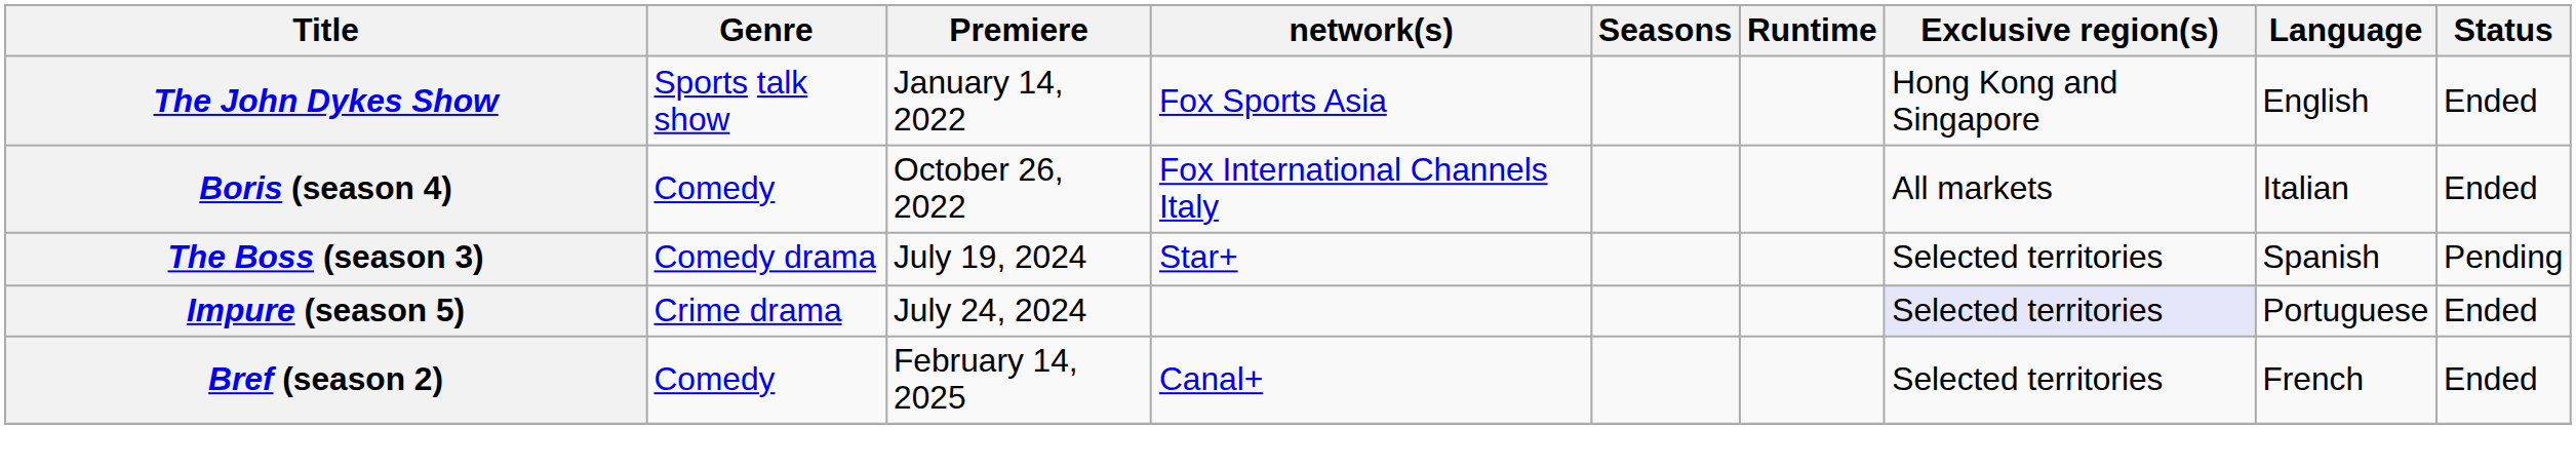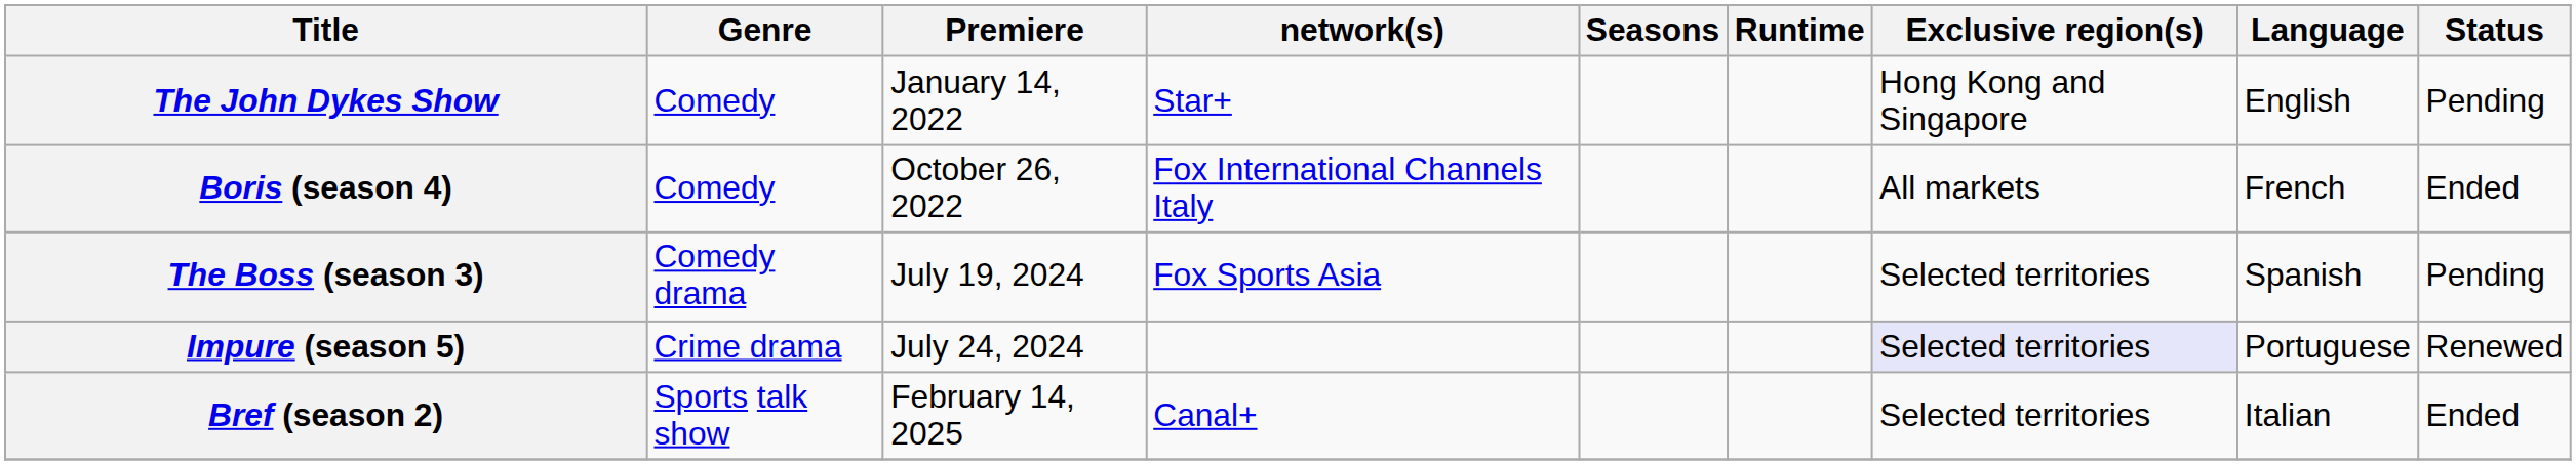The John Dykes Show | Genre: Sports talk show -> Comedy
The John Dykes Show | network(s): Fox Sports Asia -> Star+
The John Dykes Show | Status: Ended -> Pending
Boris (season 4) | Language: Italian -> French
The Boss (season 3) | network(s): Star+ -> Fox Sports Asia
Impure (season 5) | Status: Ended -> Renewed
Bref (season 2) | Genre: Comedy -> Sports talk show
Bref (season 2) | Language: French -> Italian
